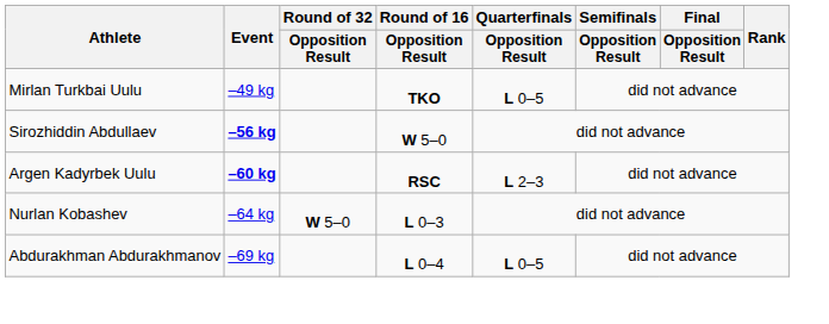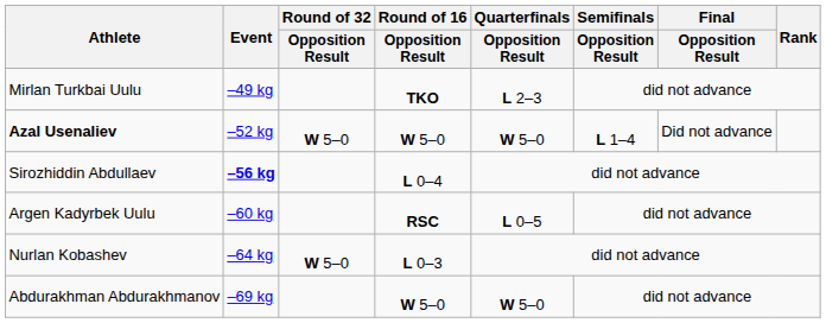Mirlan Turkbai Uulu | Quarterfinals / Opposition Result: L 0–5 -> L 2–3
+ row: Azal Usenaliev | –52 kg | W 5–0 | W 5–0 | W 5–0 | L 1–4 | Did not advance
Sirozhiddin Abdullaev | Round of 16 / Opposition Result: W 5–0 -> L 0–4
Argen Kadyrbek Uulu | Event: bold -> normal
Argen Kadyrbek Uulu | Quarterfinals / Opposition Result: L 2–3 -> L 0–5
Abdurakhman Abdurakhmanov | Round of 16 / Opposition Result: L 0–4 -> W 5–0
Abdurakhman Abdurakhmanov | Quarterfinals / Opposition Result: L 0–5 -> W 5–0
